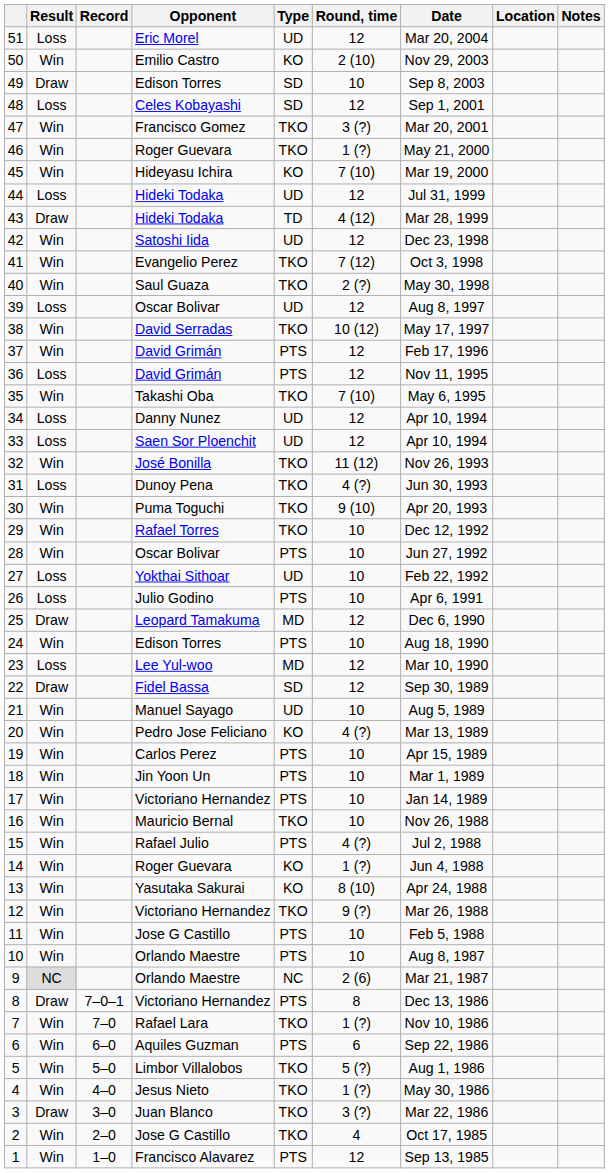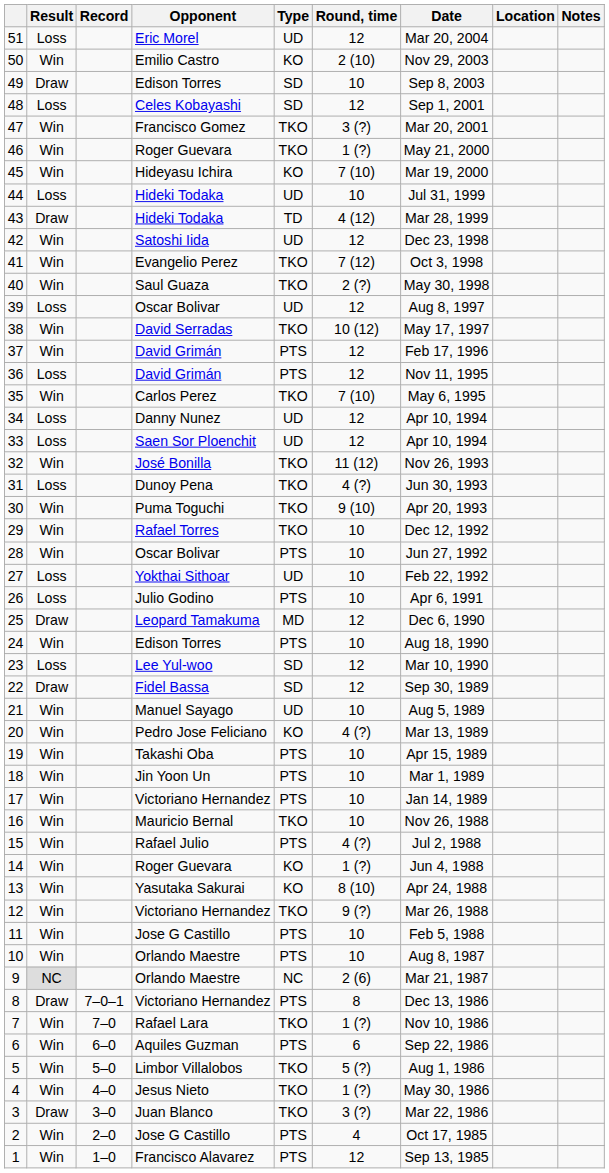44 | Round, time: 12 -> 10
35 | Opponent: Takashi Oba -> Carlos Perez
23 | Type: MD -> SD
19 | Opponent: Carlos Perez -> Takashi Oba
2 | Type: TKO -> PTS
